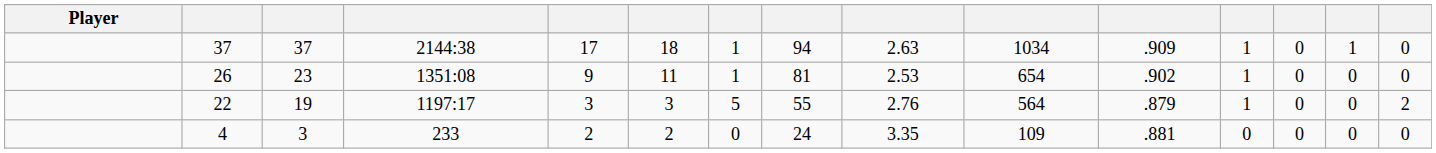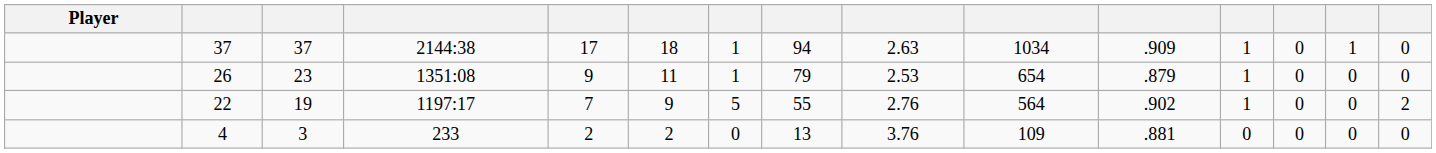26 | column 8: 81 -> 79
26 | column 11: .902 -> .879
22 | column 5: 3 -> 7
22 | column 6: 3 -> 9
22 | column 11: .879 -> .902
4 | column 8: 24 -> 13
4 | column 9: 3.35 -> 3.76
